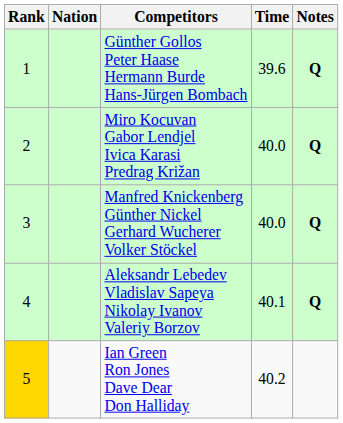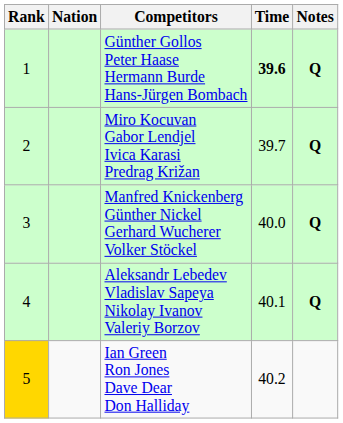Günther Gollos Peter Haase Hermann Burde Hans-Jürgen Bombach | Time: normal -> bold
Miro Kocuvan Gabor Lendjel Ivica Karasi Predrag Križan | Time: 40.0 -> 39.7
